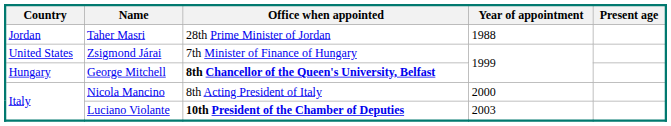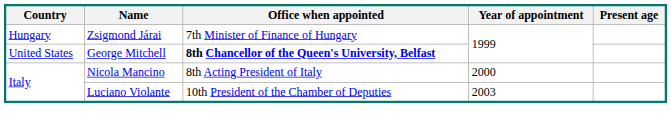- row: Jordan | Taher Masri | 28th Prime Minister of Jordan | 1988
Zsigmond Járai | Country: United States -> Hungary
George Mitchell | Country: Hungary -> United States
Luciano Violante | Office when appointed: bold -> normal
